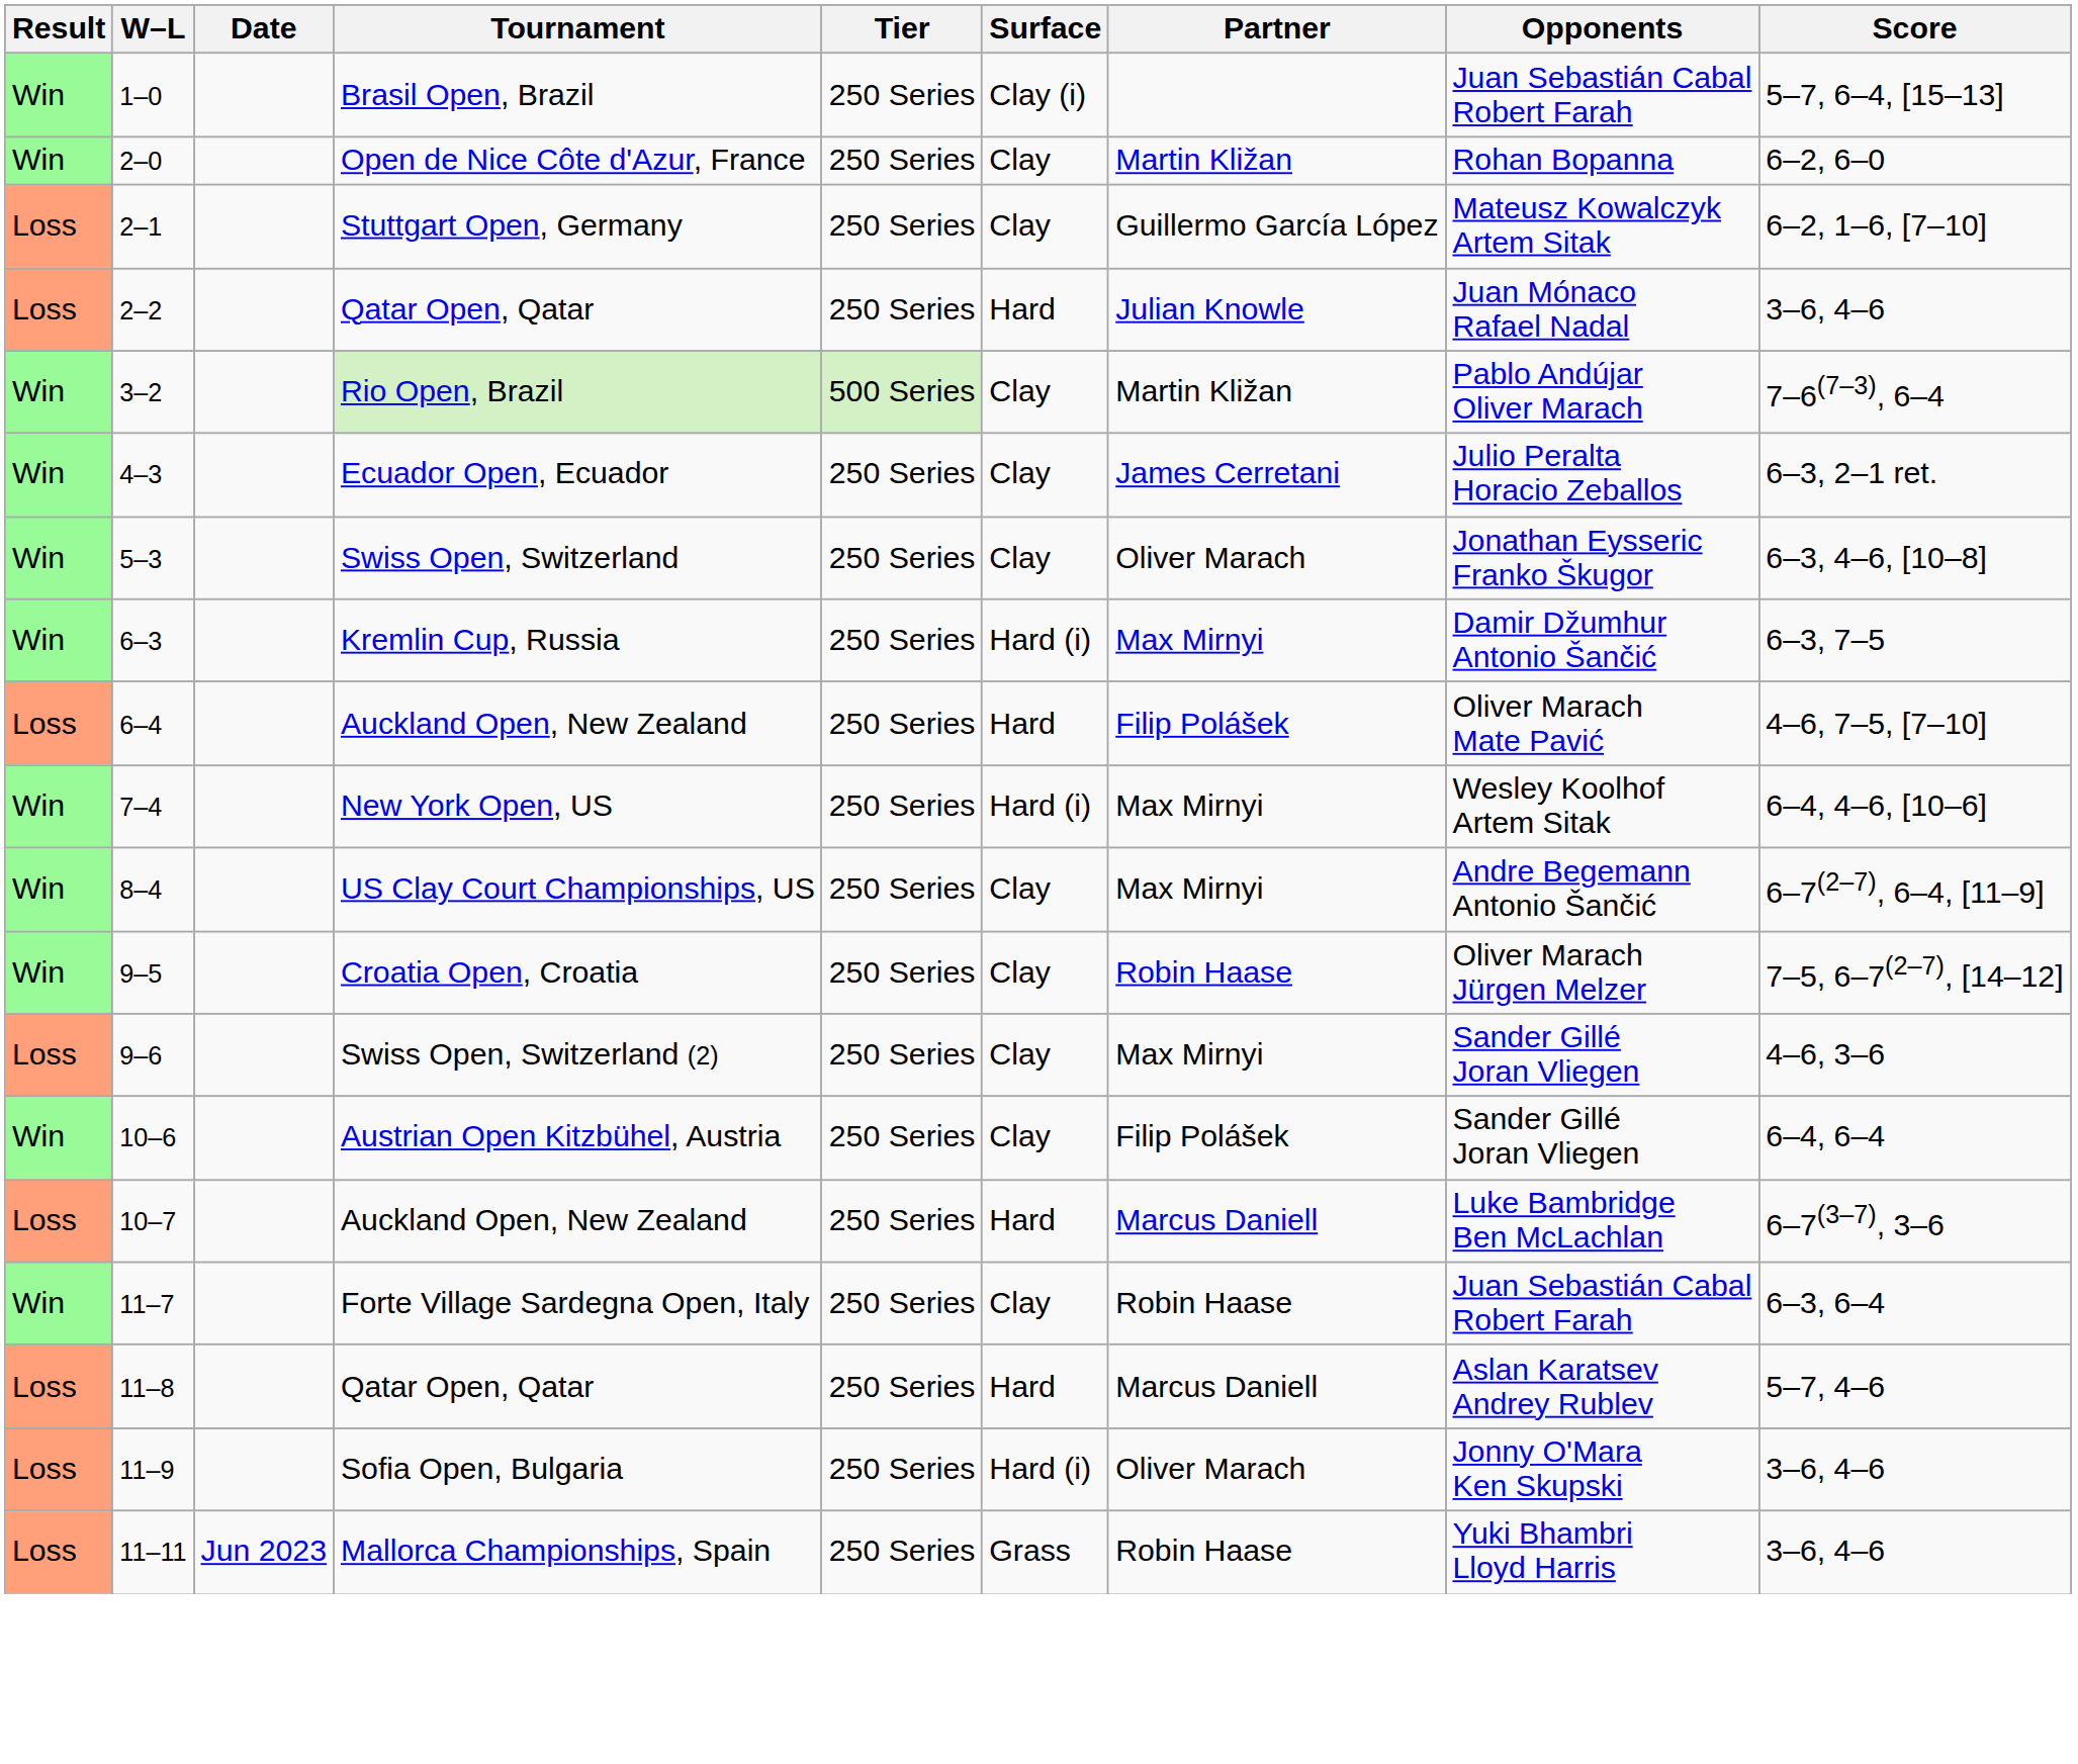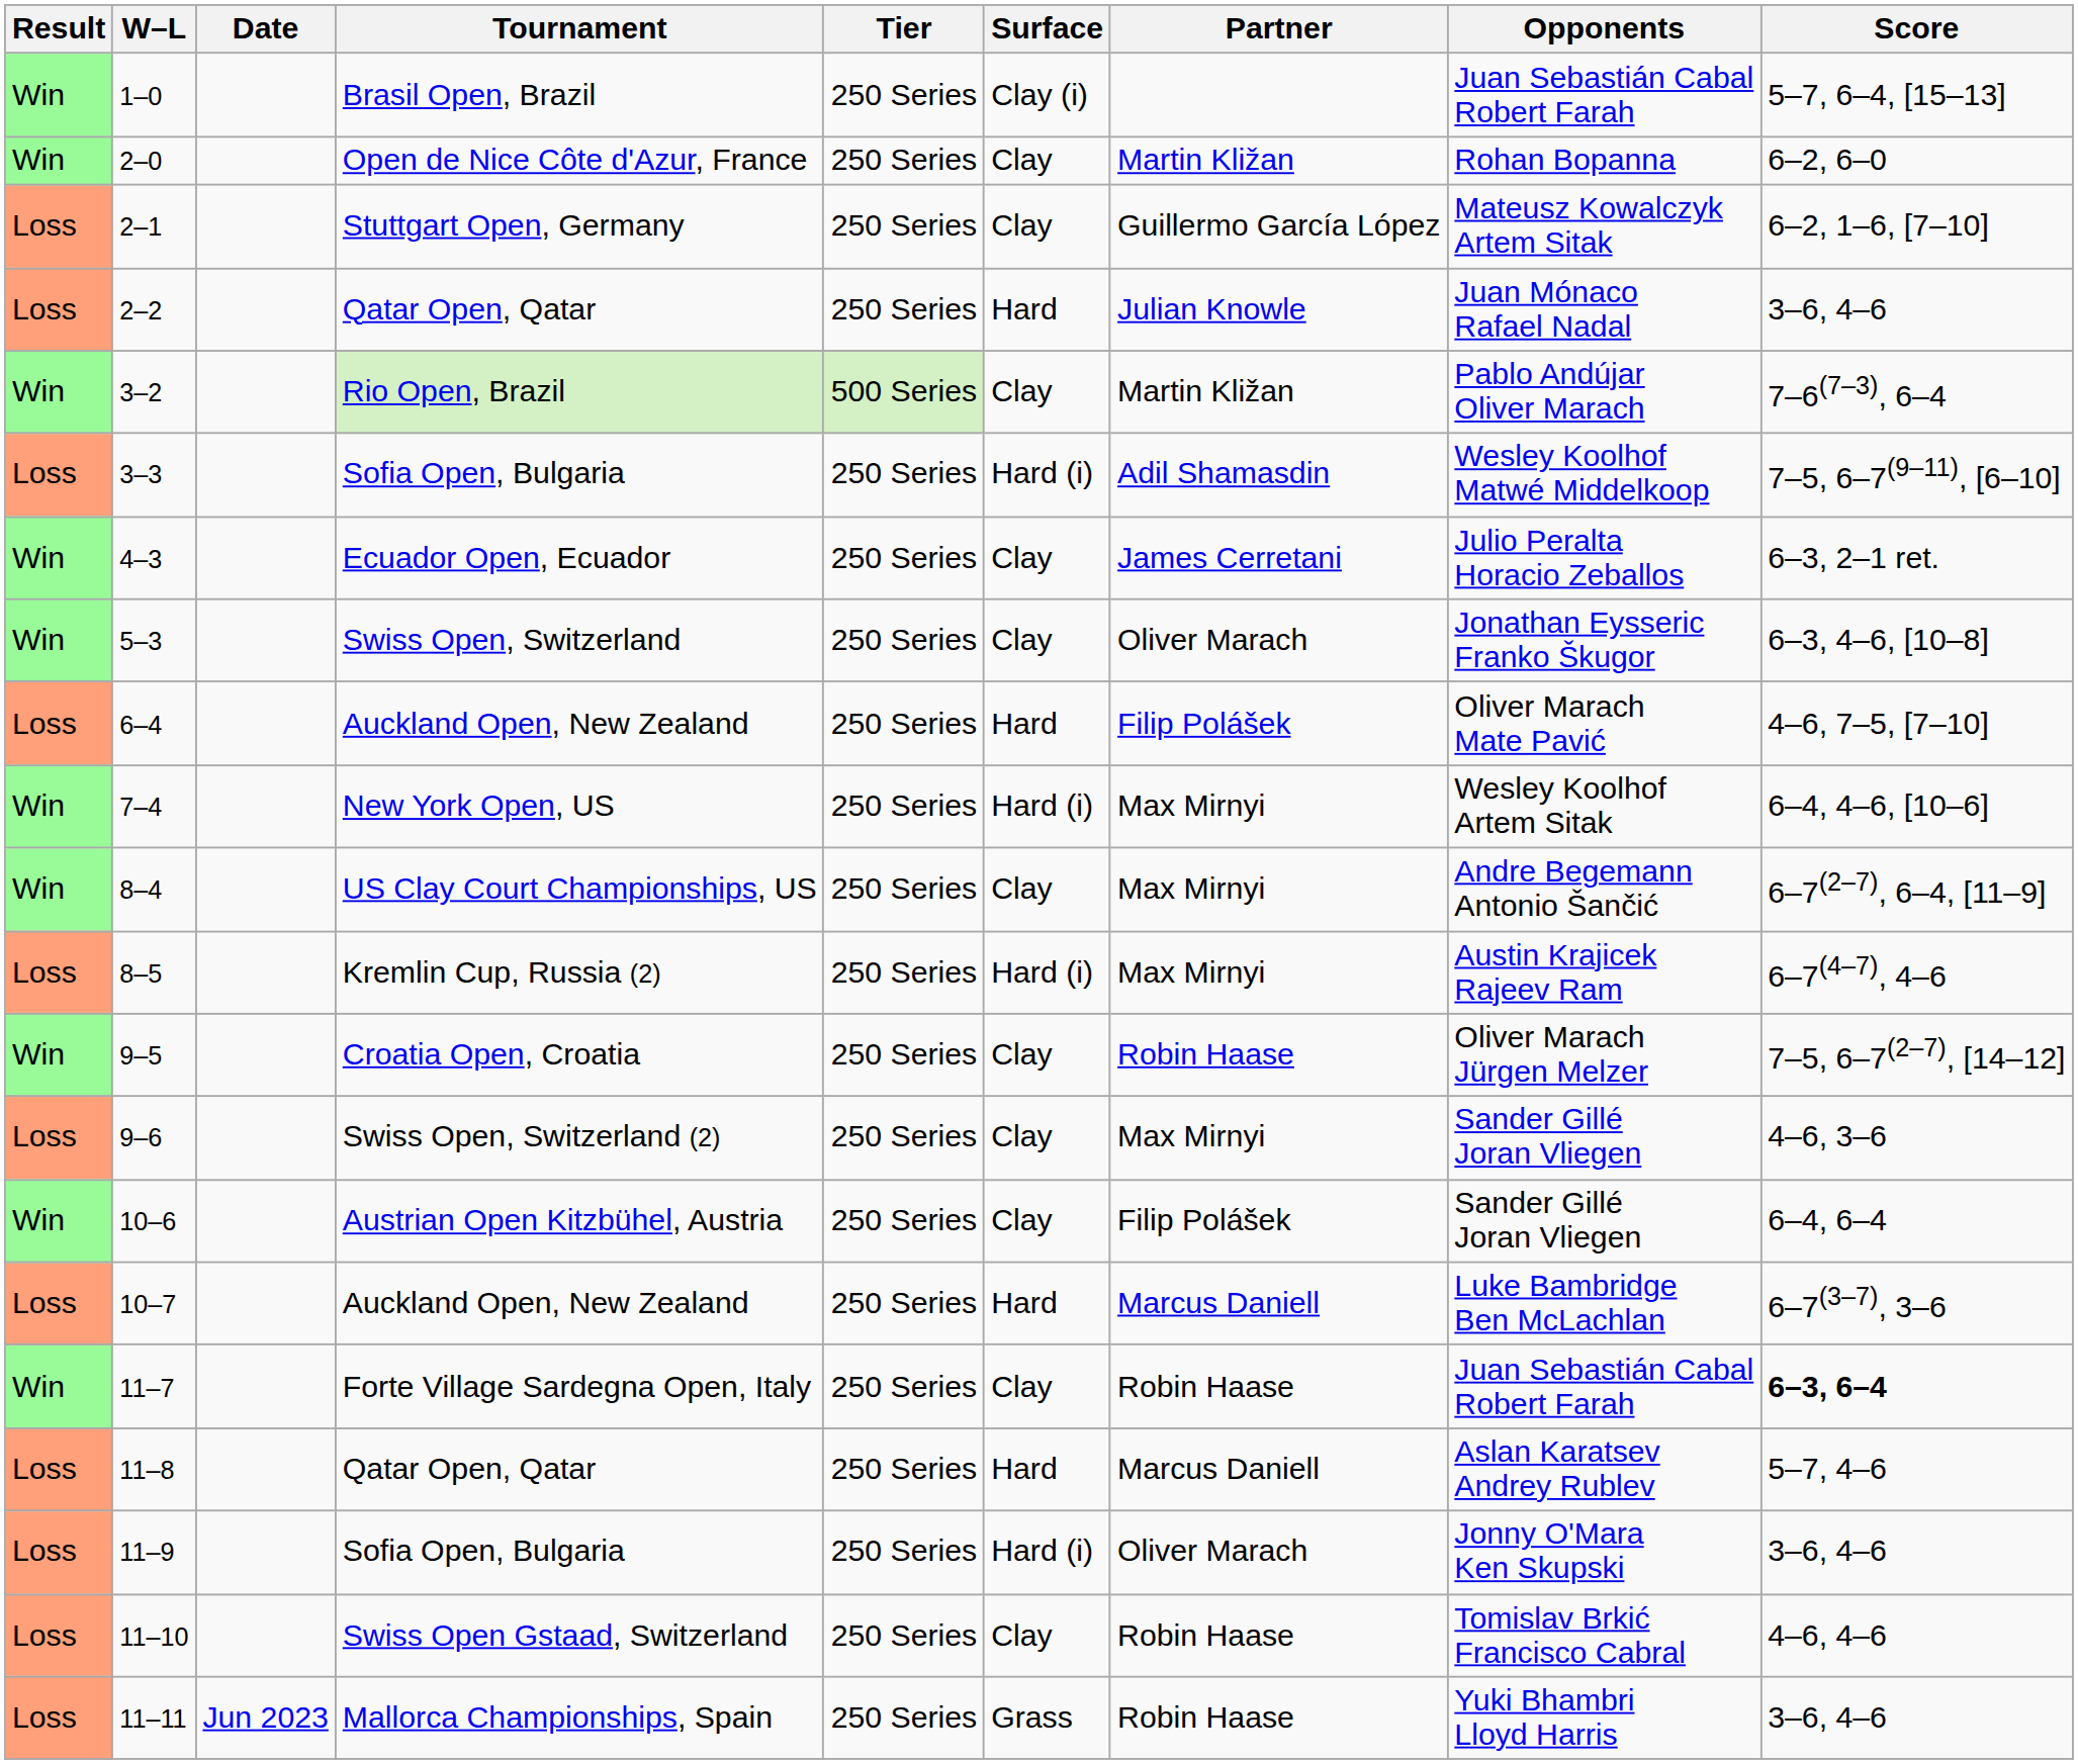+ row: Loss | 3–3 | Sofia Open, Bulgaria | 250 Series | Hard (i) | Adil Shamasdin | Wesley Koolhof Matwé Middelkoop | 7–5, 6–7(9–11), [6–10]
- row: Win | 6–3 | Kremlin Cup, Russia | 250 Series | Hard (i) | Max Mirnyi | Damir Džumhur Antonio Šančić | 6–3, 7–5
+ row: Loss | 8–5 | Kremlin Cup, Russia (2) | 250 Series | Hard (i) | Max Mirnyi | Austin Krajicek Rajeev Ram | 6–7(4–7), 4–6
11–7 | Score: normal -> bold
+ row: Loss | 11–10 | Swiss Open Gstaad, Switzerland | 250 Series | Clay | Robin Haase | Tomislav Brkić Francisco Cabral | 4–6, 4–6
